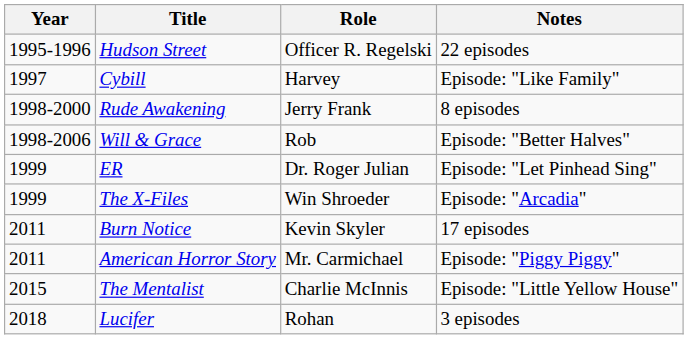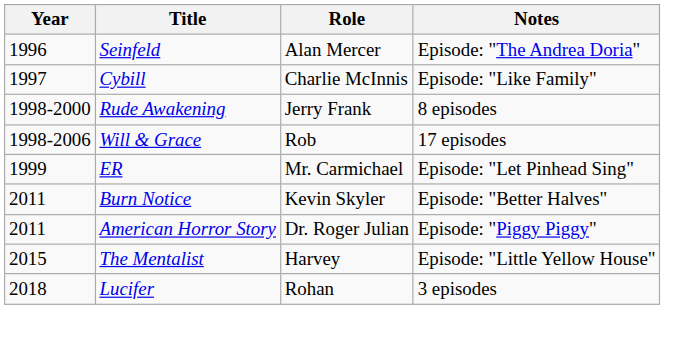- row: 1995-1996 | Hudson Street | Officer R. Regelski | 22 episodes
+ row: 1996 | Seinfeld | Alan Mercer | Episode: "The Andrea Doria"
Cybill | Role: Harvey -> Charlie McInnis
Will & Grace | Notes: Episode: "Better Halves" -> 17 episodes
ER | Role: Dr. Roger Julian -> Mr. Carmichael
- row: 1999 | The X-Files | Win Shroeder | Episode: "Arcadia"
Burn Notice | Notes: 17 episodes -> Episode: "Better Halves"
American Horror Story | Role: Mr. Carmichael -> Dr. Roger Julian
The Mentalist | Role: Charlie McInnis -> Harvey
